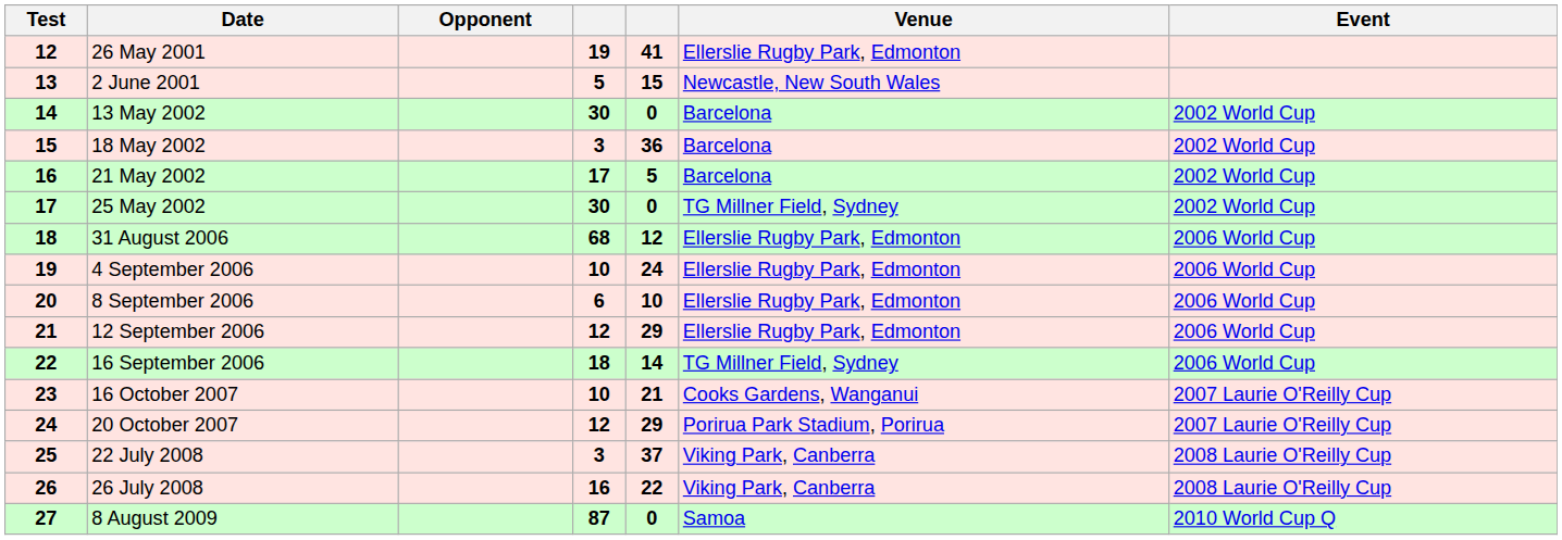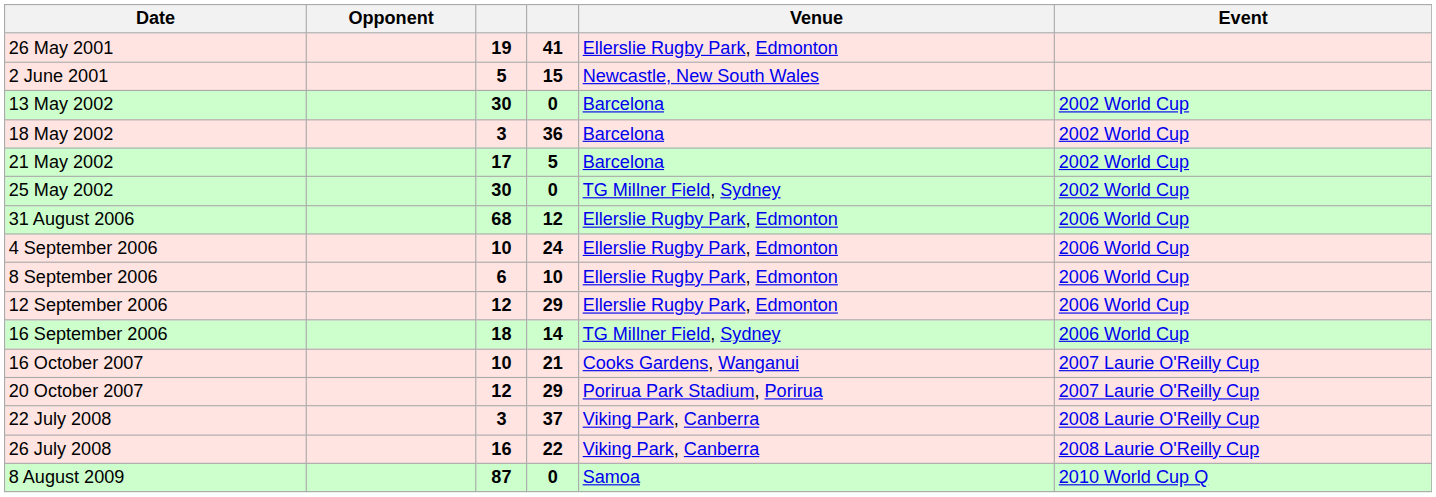- column: Test | 12 | 13 | 14 | 15 | 16 | 17 | 18 | 19 | 20 | 21 | 22 | 23 | 24 | 25 | 26 | 27
